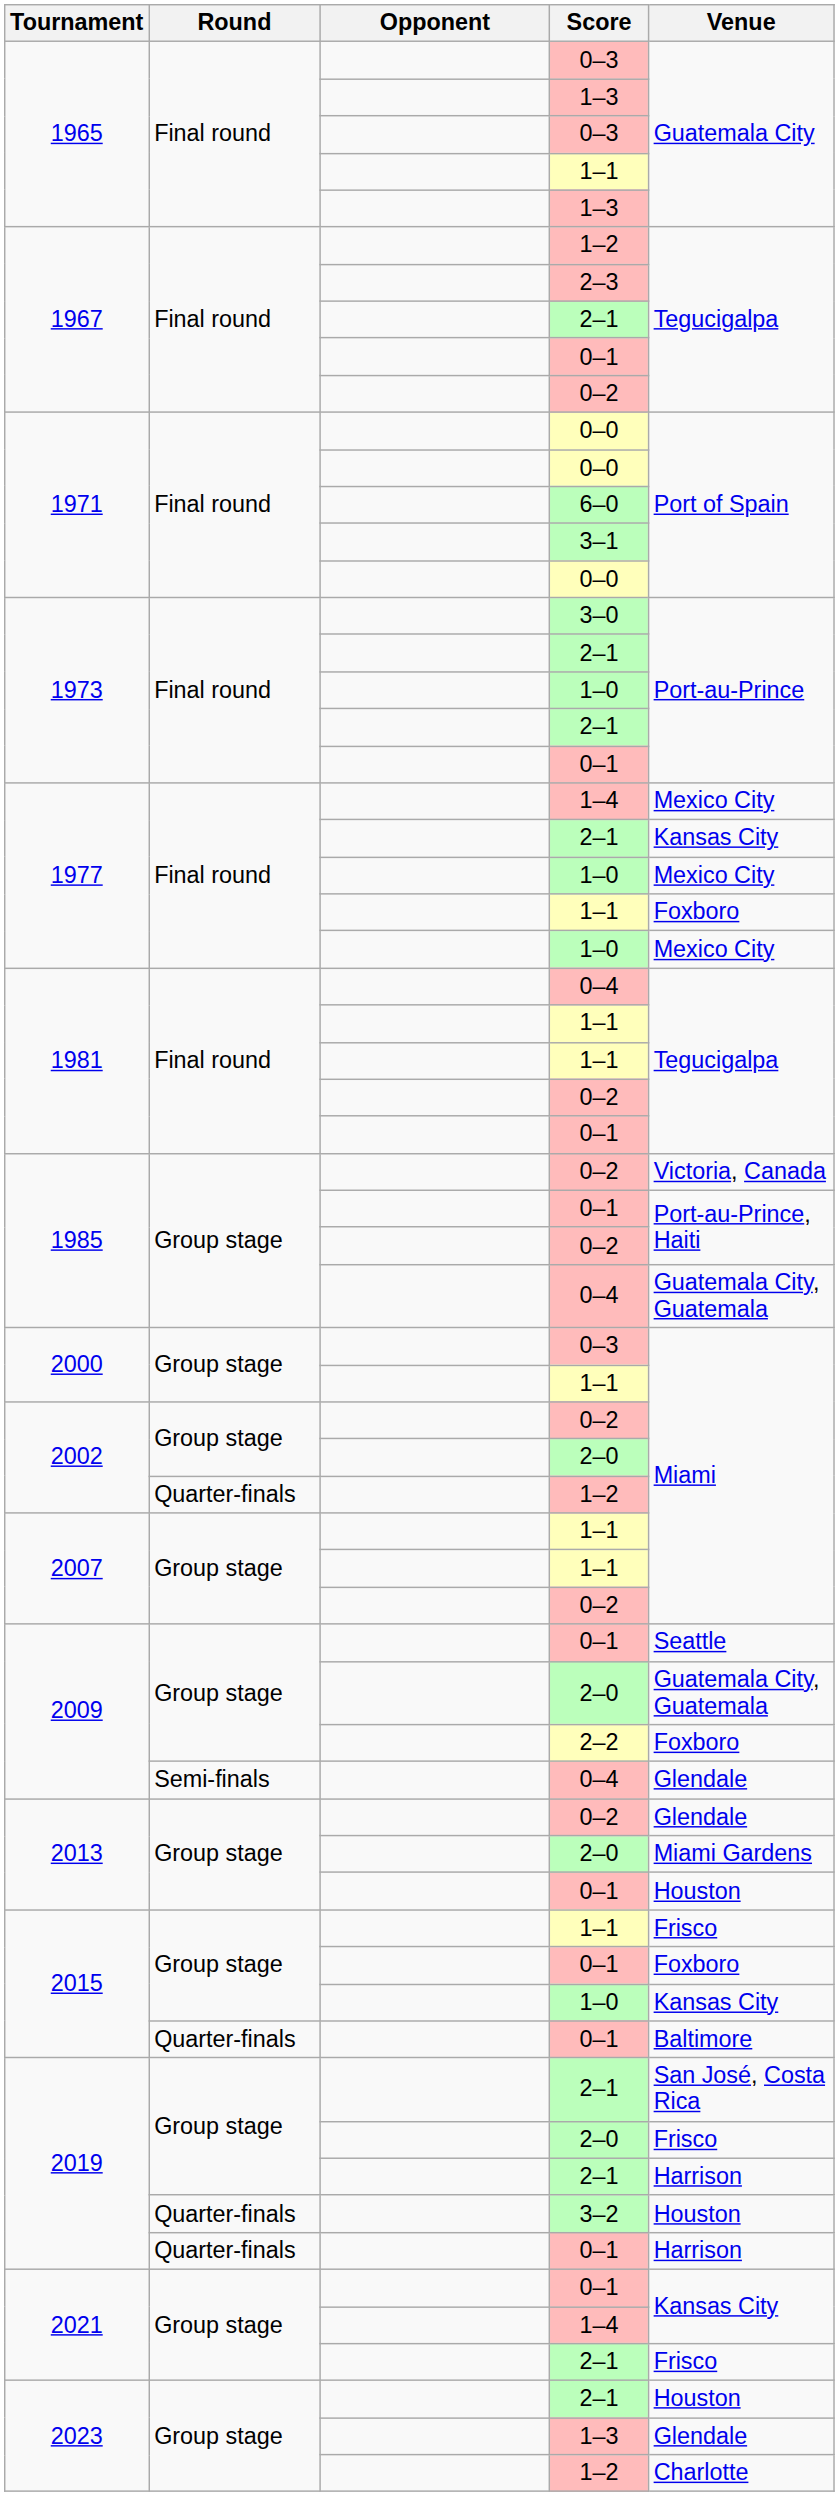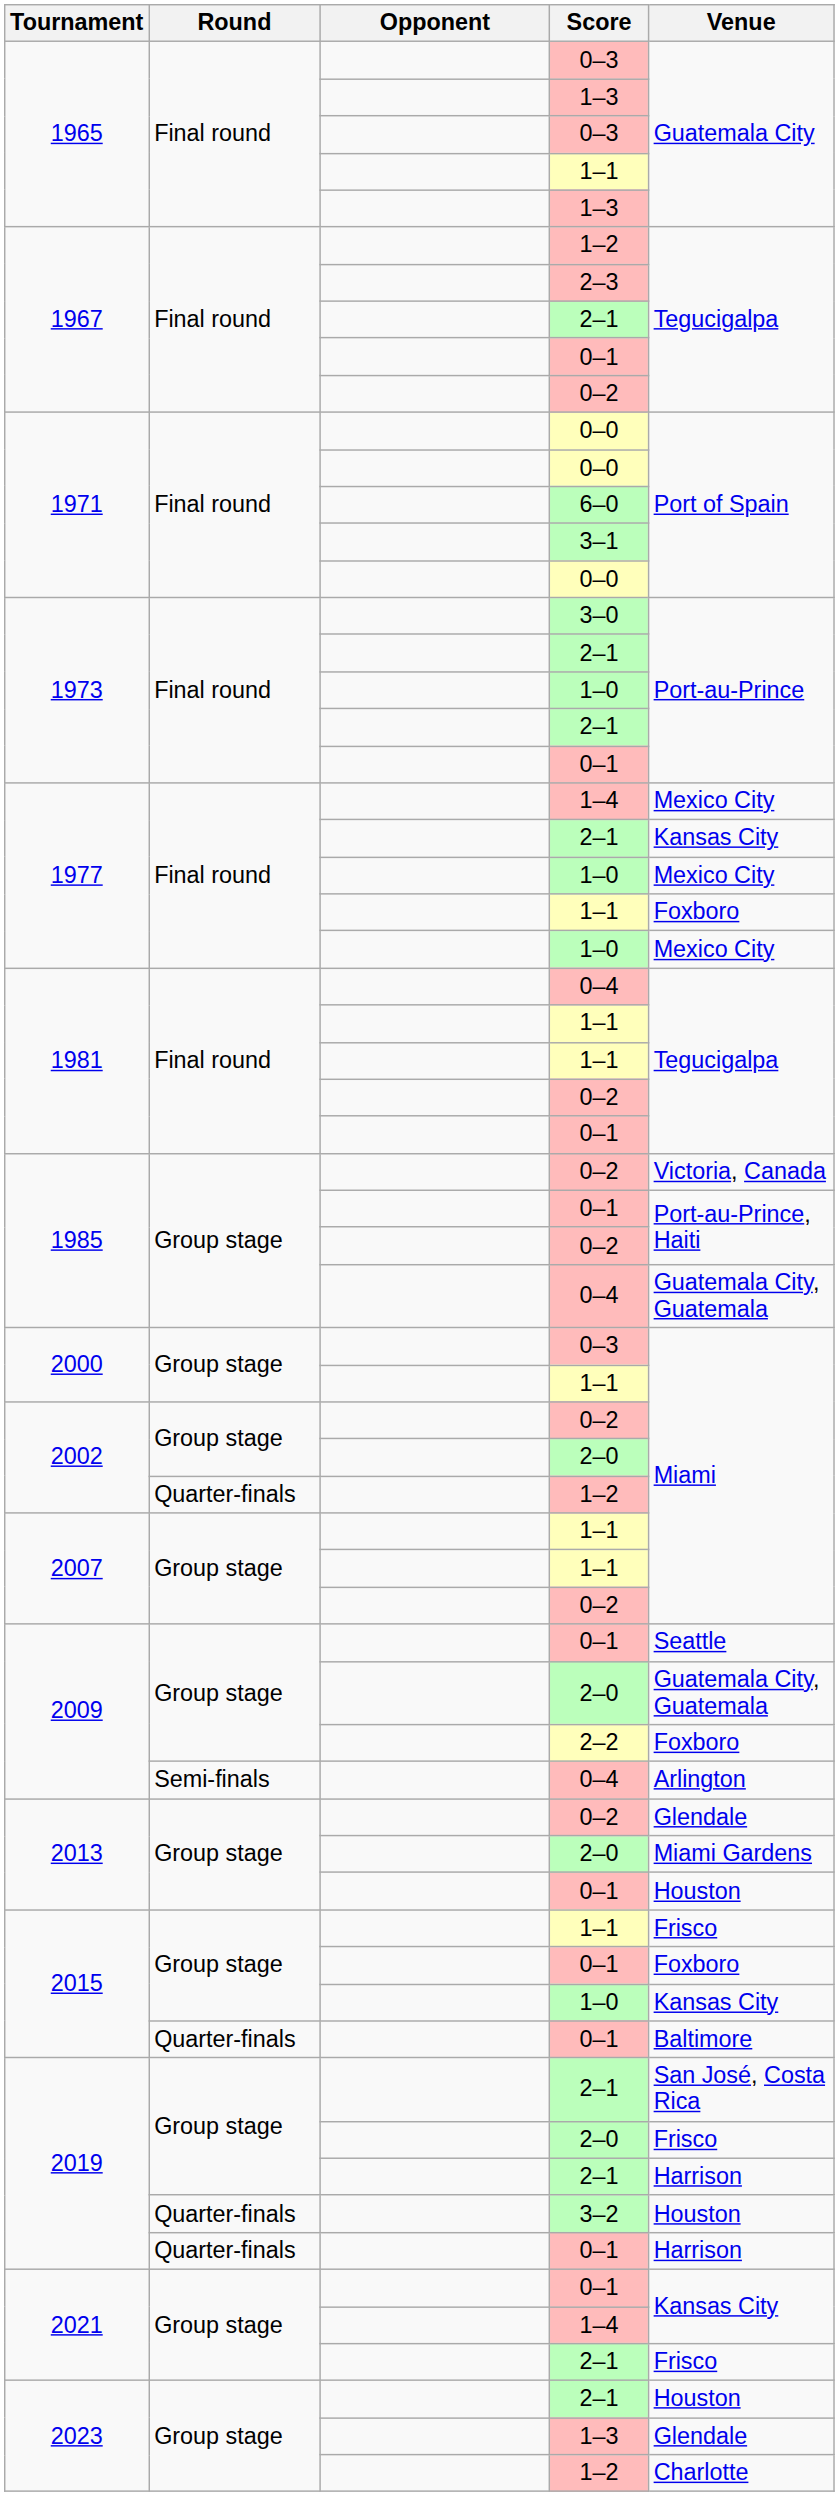2009 / 0–4 | Venue: Glendale -> Arlington
